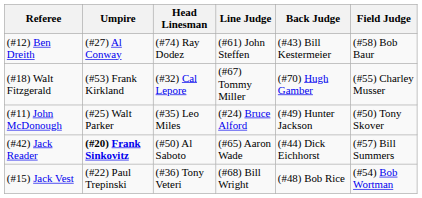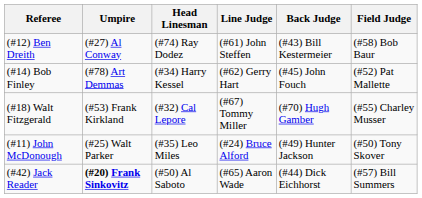+ row: (#14) Bob Finley | (#78) Art Demmas | (#34) Harry Kessel | (#62) Gerry Hart | (#45) John Fouch | (#52) Pat Mallette
- row: (#15) Jack Vest | (#22) Paul Trepinski | (#36) Tony Veteri | (#68) Bill Wright | (#48) Bob Rice | (#54) Bob Wortman
